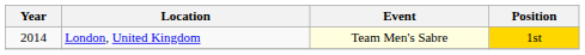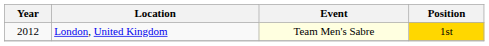London, United Kingdom | Year: 2014 -> 2012
